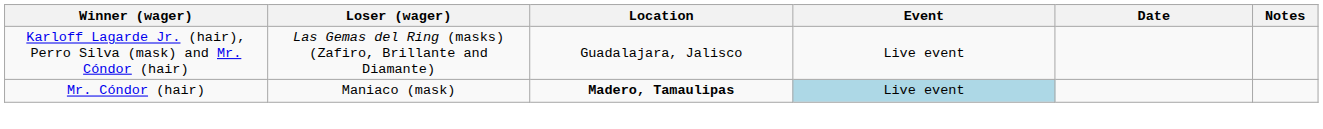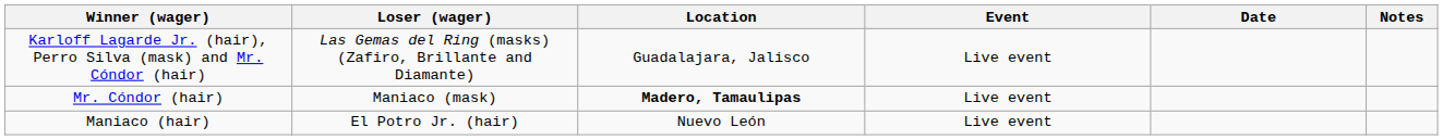Mr. Cóndor (hair) | Event: lightblue background -> no background
+ row: Maniaco (hair) | El Potro Jr. (hair) | Nuevo León | Live event
